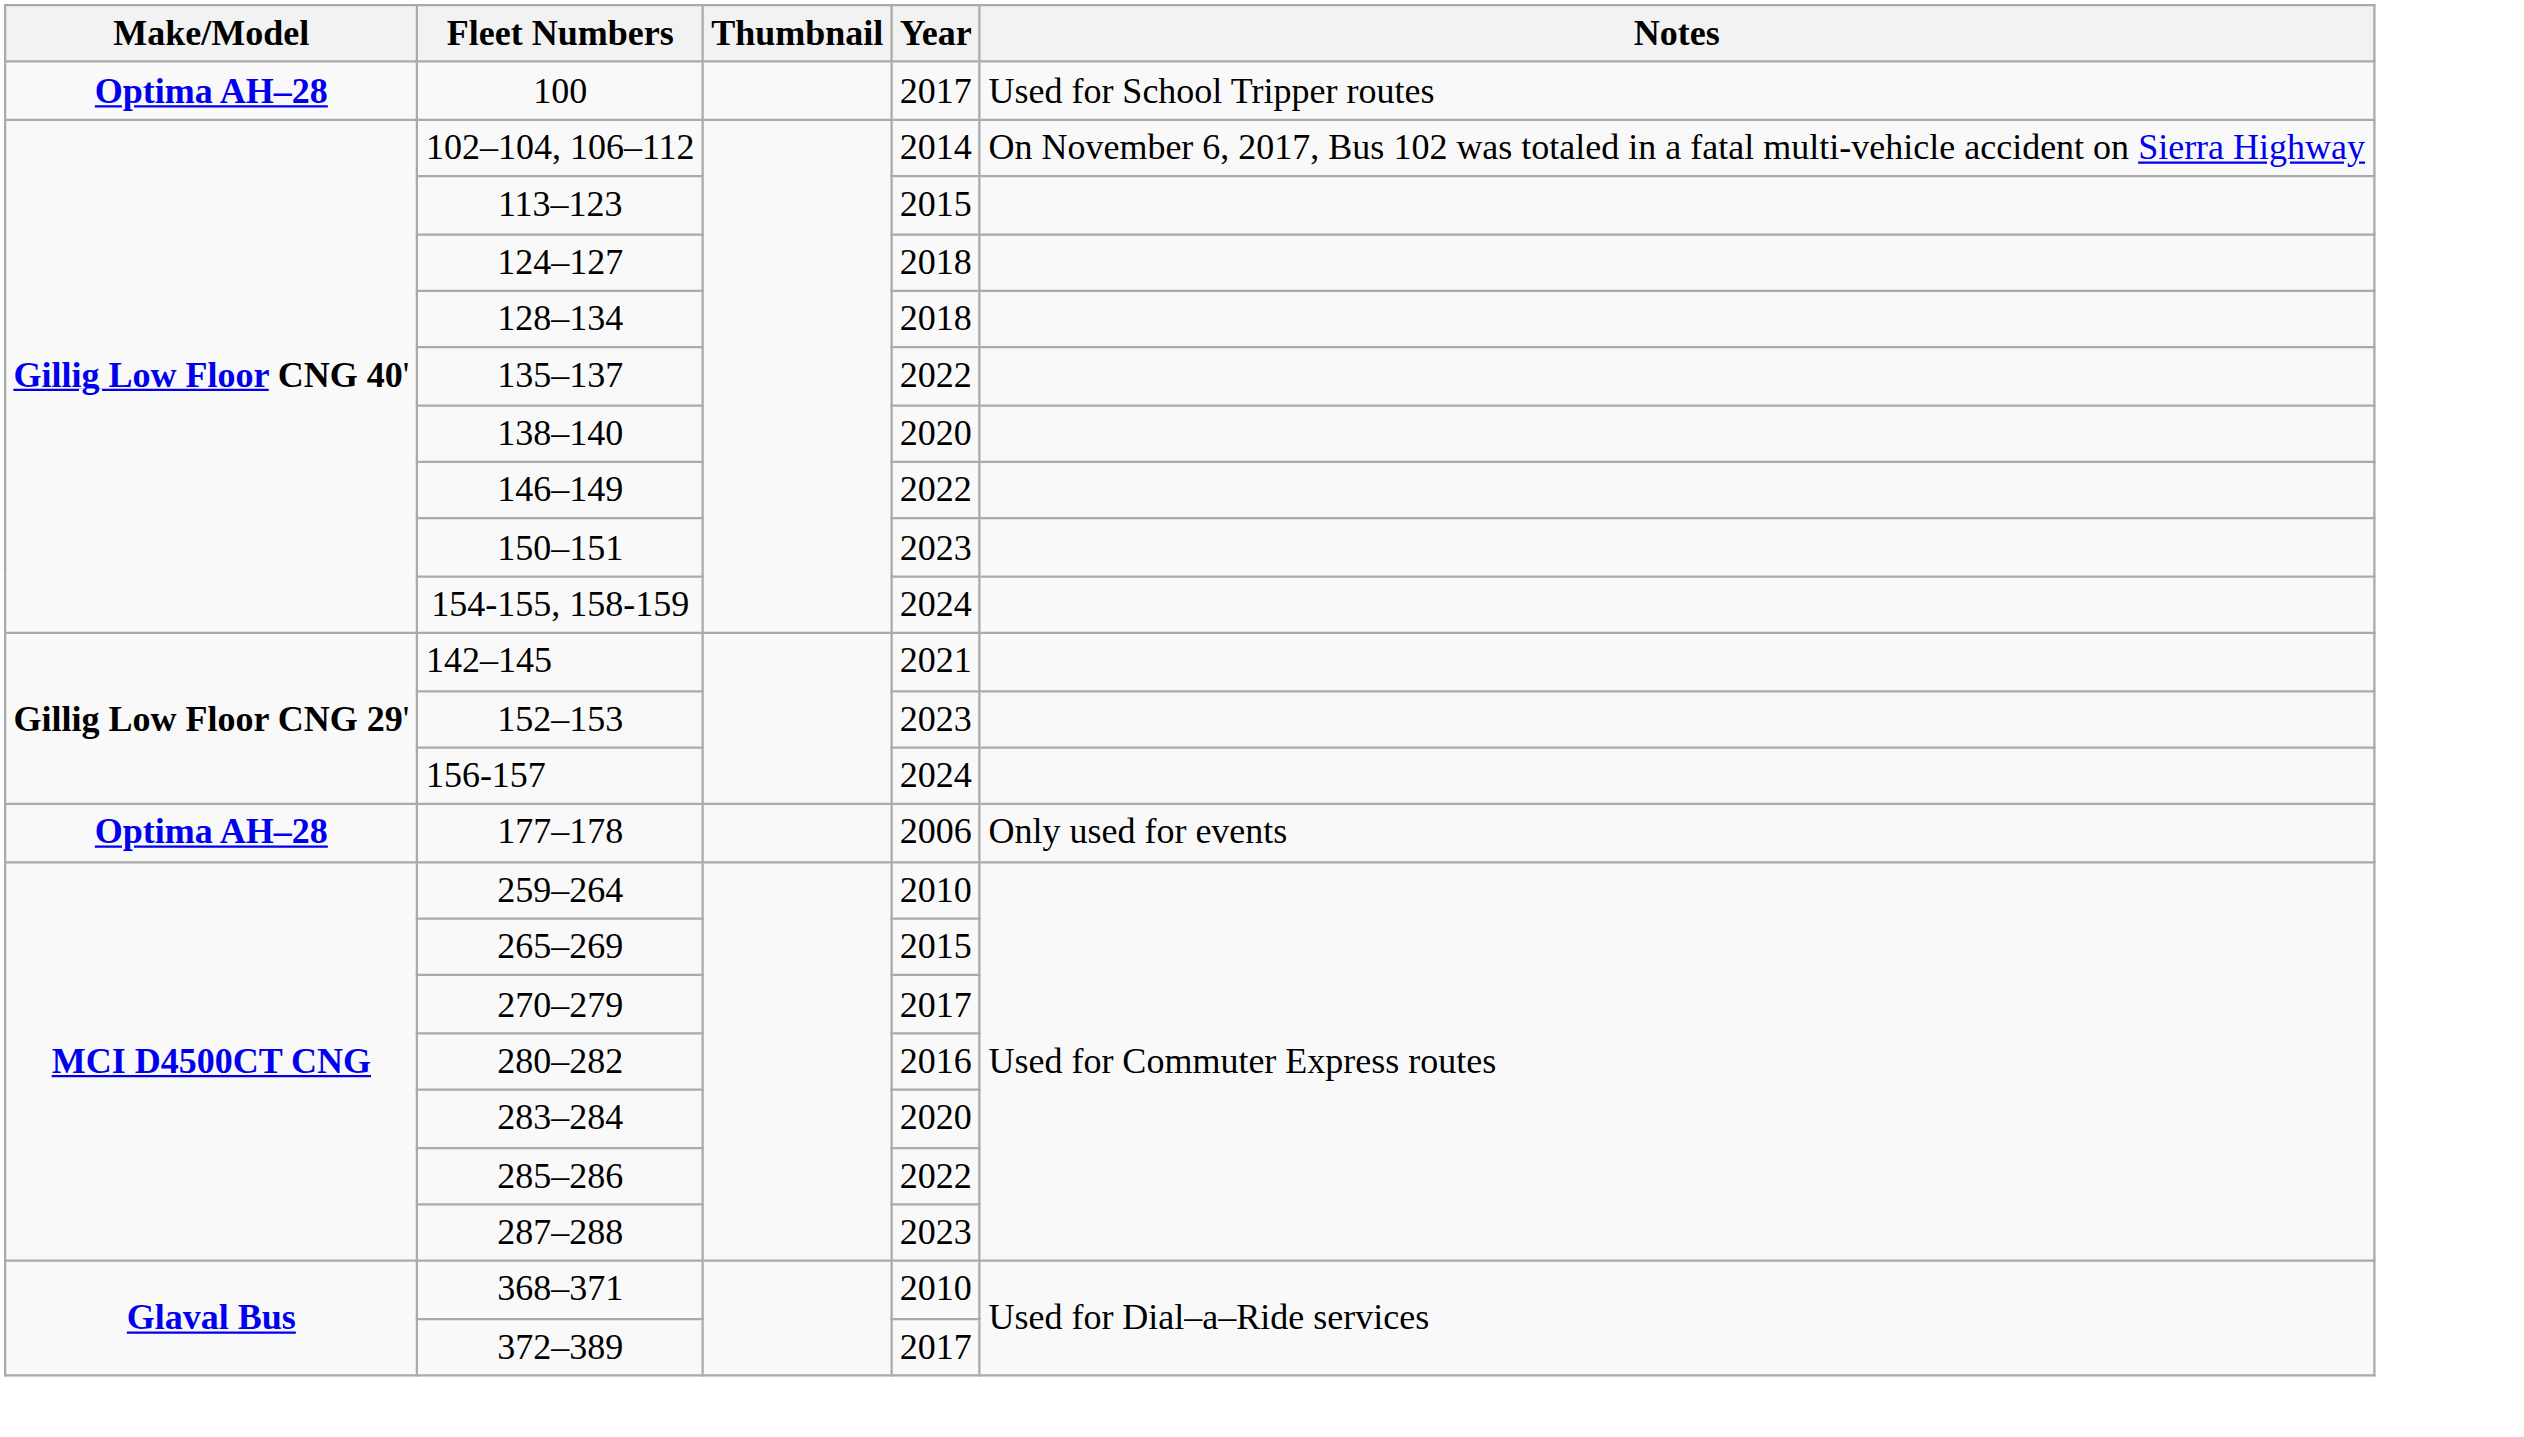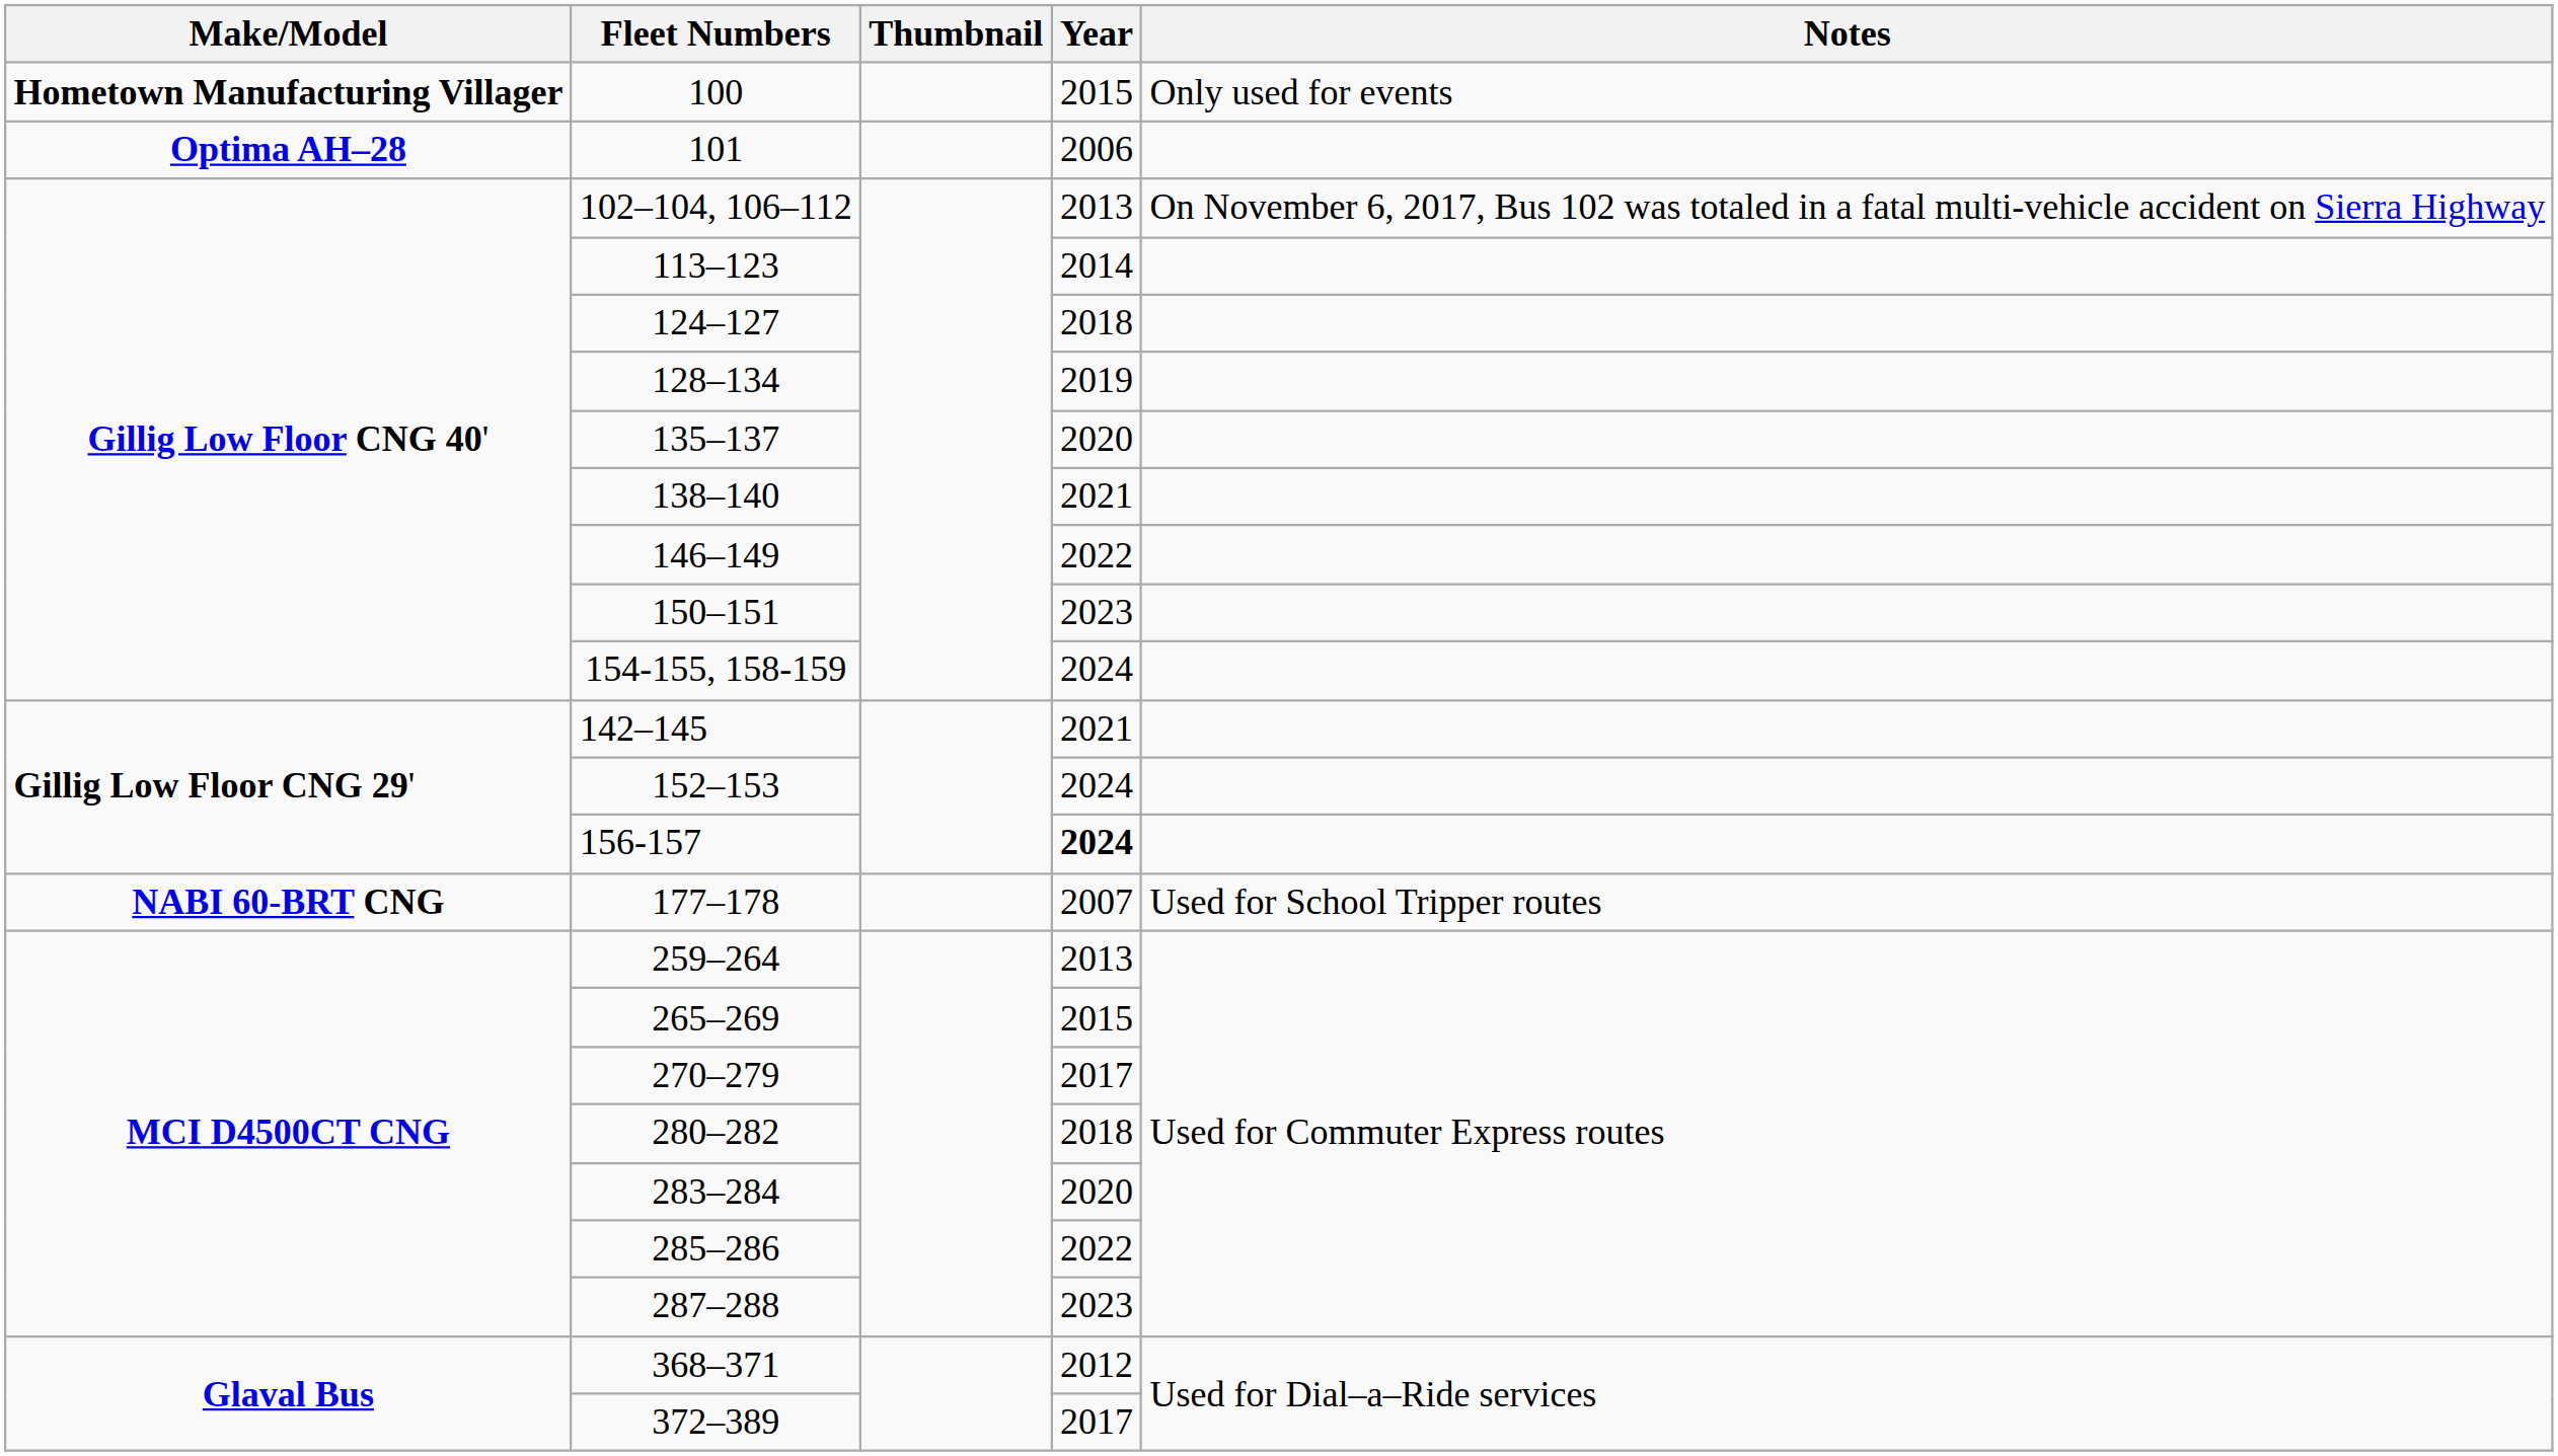100 | Make/Model: Optima AH–28 -> Hometown Manufacturing Villager
100 | Year: 2017 -> 2015
100 | Notes: Used for School Tripper routes -> Only used for events
+ row: Optima AH–28 | 101 | 2006
102–104, 106–112 | Year: 2014 -> 2013
113–123 | Year: 2015 -> 2014
128–134 | Year: 2018 -> 2019
135–137 | Year: 2022 -> 2020
138–140 | Year: 2020 -> 2021
152–153 | Year: 2023 -> 2024
156-157 | Year: normal -> bold
177–178 | Make/Model: Optima AH–28 -> NABI 60-BRT CNG
177–178 | Year: 2006 -> 2007
177–178 | Notes: Only used for events -> Used for School Tripper routes
259–264 | Year: 2010 -> 2013
280–282 | Year: 2016 -> 2018
368–371 | Year: 2010 -> 2012
